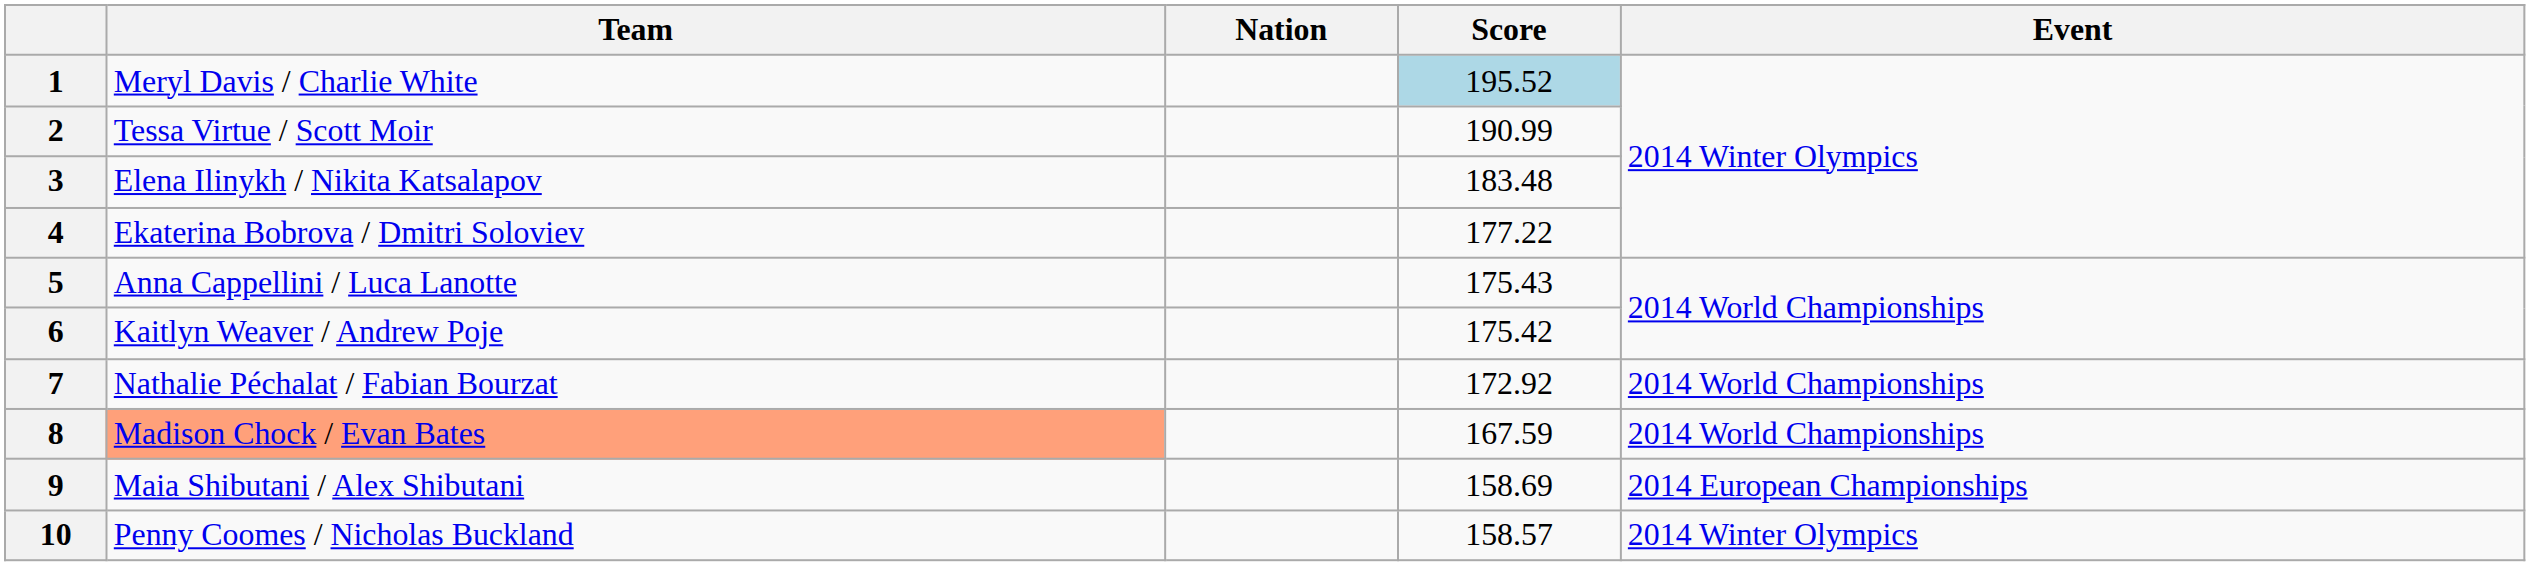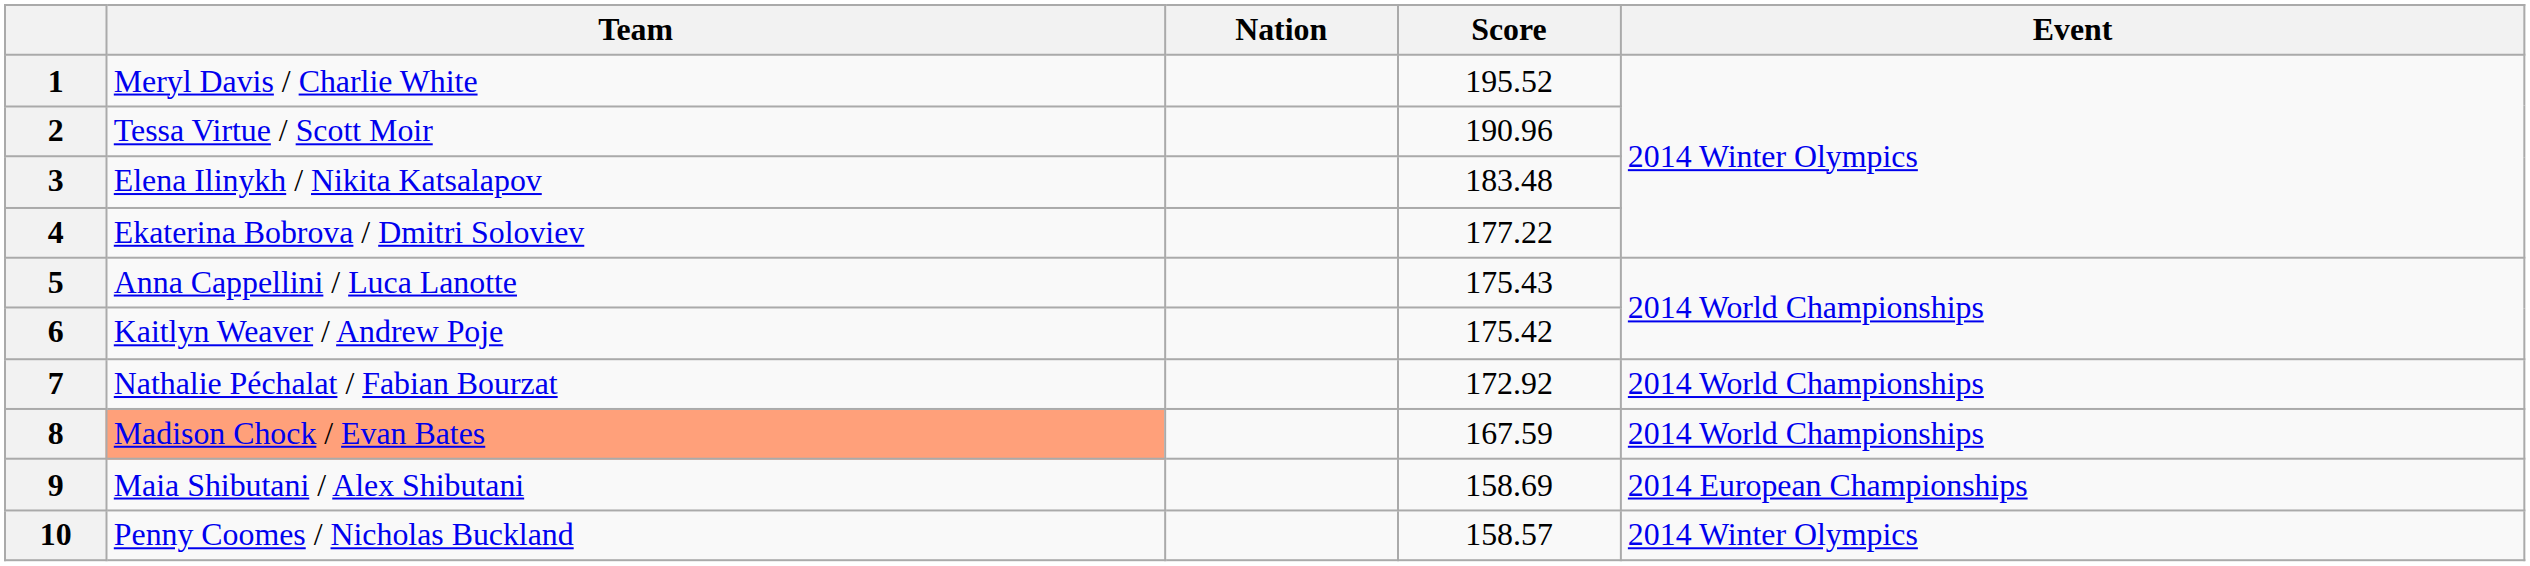1 | Score: lightblue background -> no background
2 | Score: 190.99 -> 190.96
